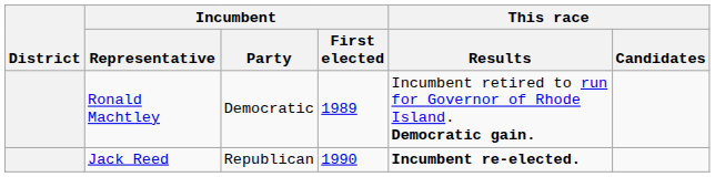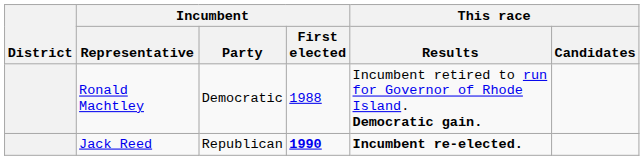Ronald Machtley | Incumbent / First elected: 1989 -> 1988
Jack Reed | Incumbent / First elected: normal -> bold
